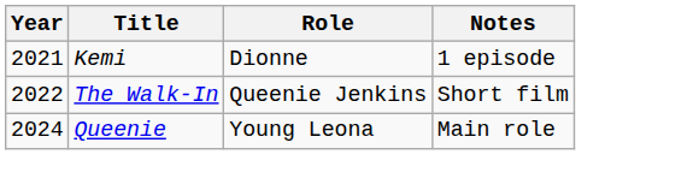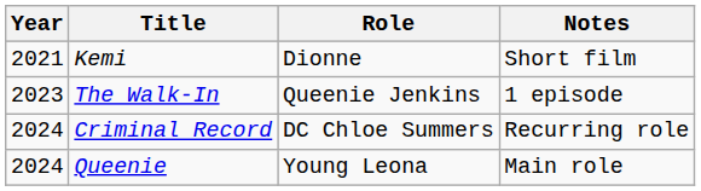Kemi | Notes: 1 episode -> Short film
The Walk-In | Year: 2022 -> 2023
The Walk-In | Notes: Short film -> 1 episode
+ row: 2024 | Criminal Record | DC Chloe Summers | Recurring role
